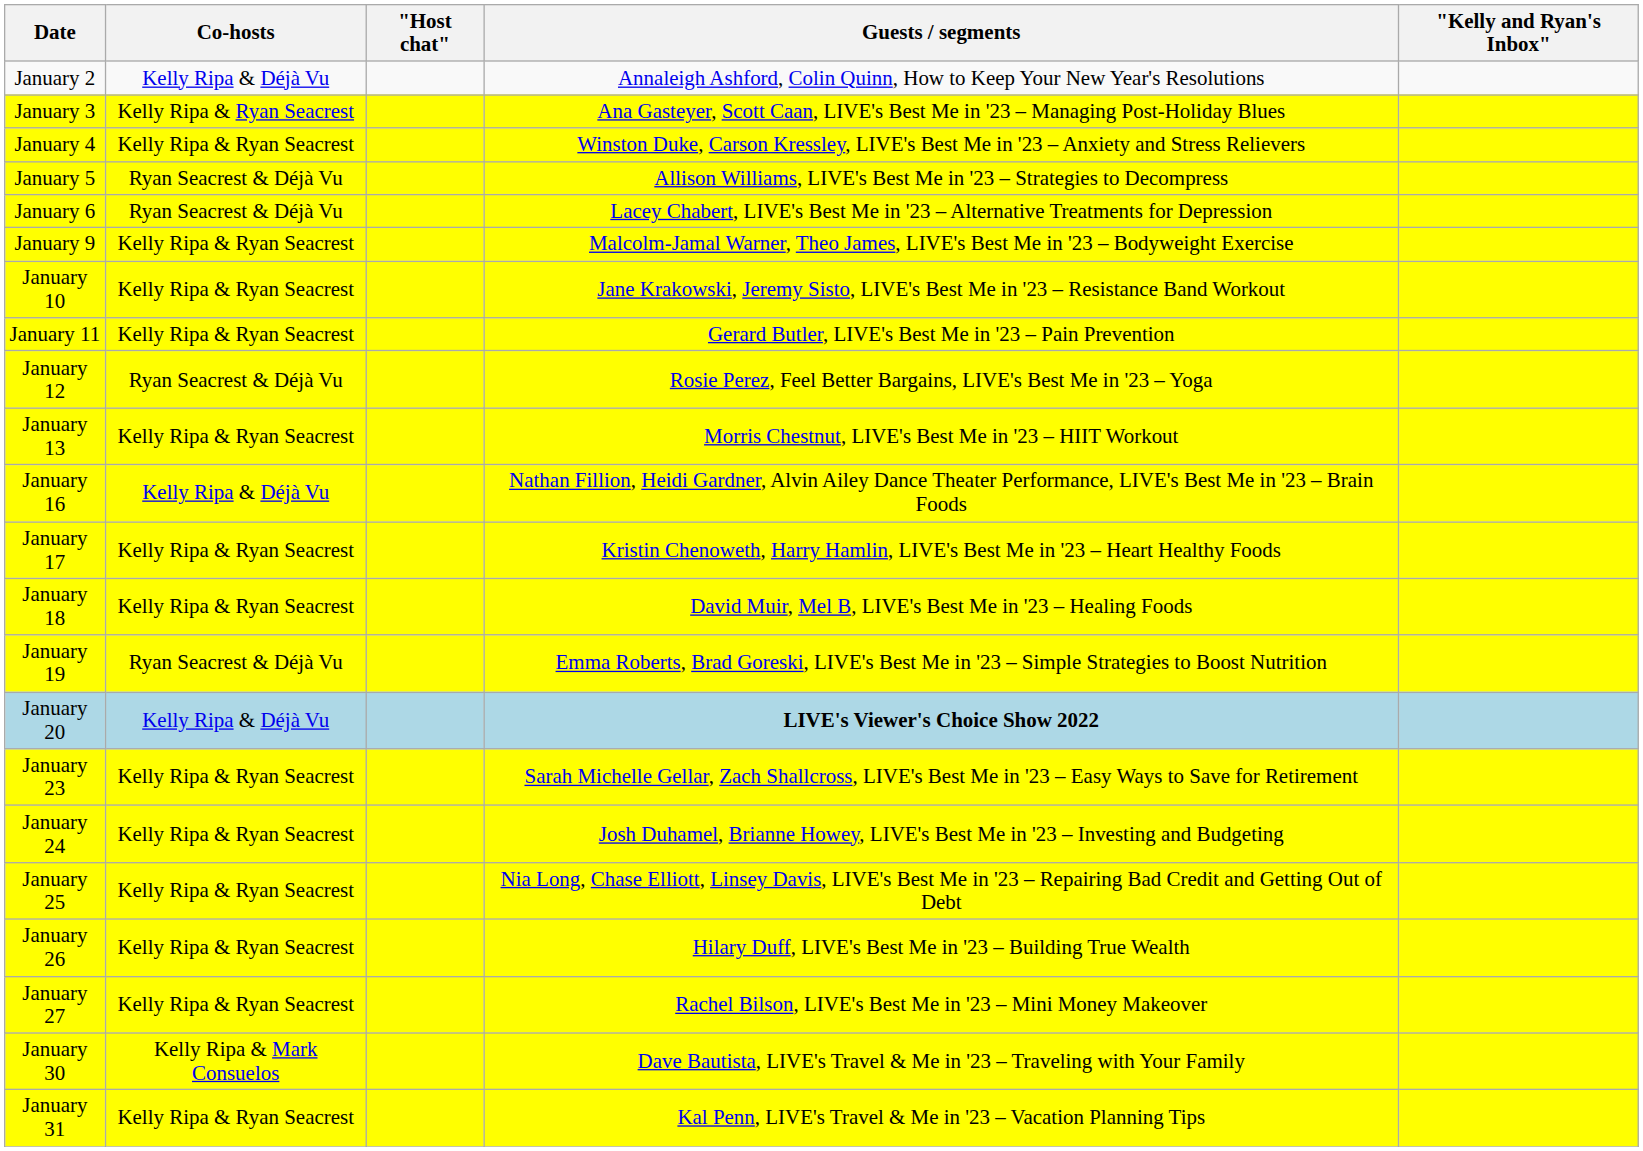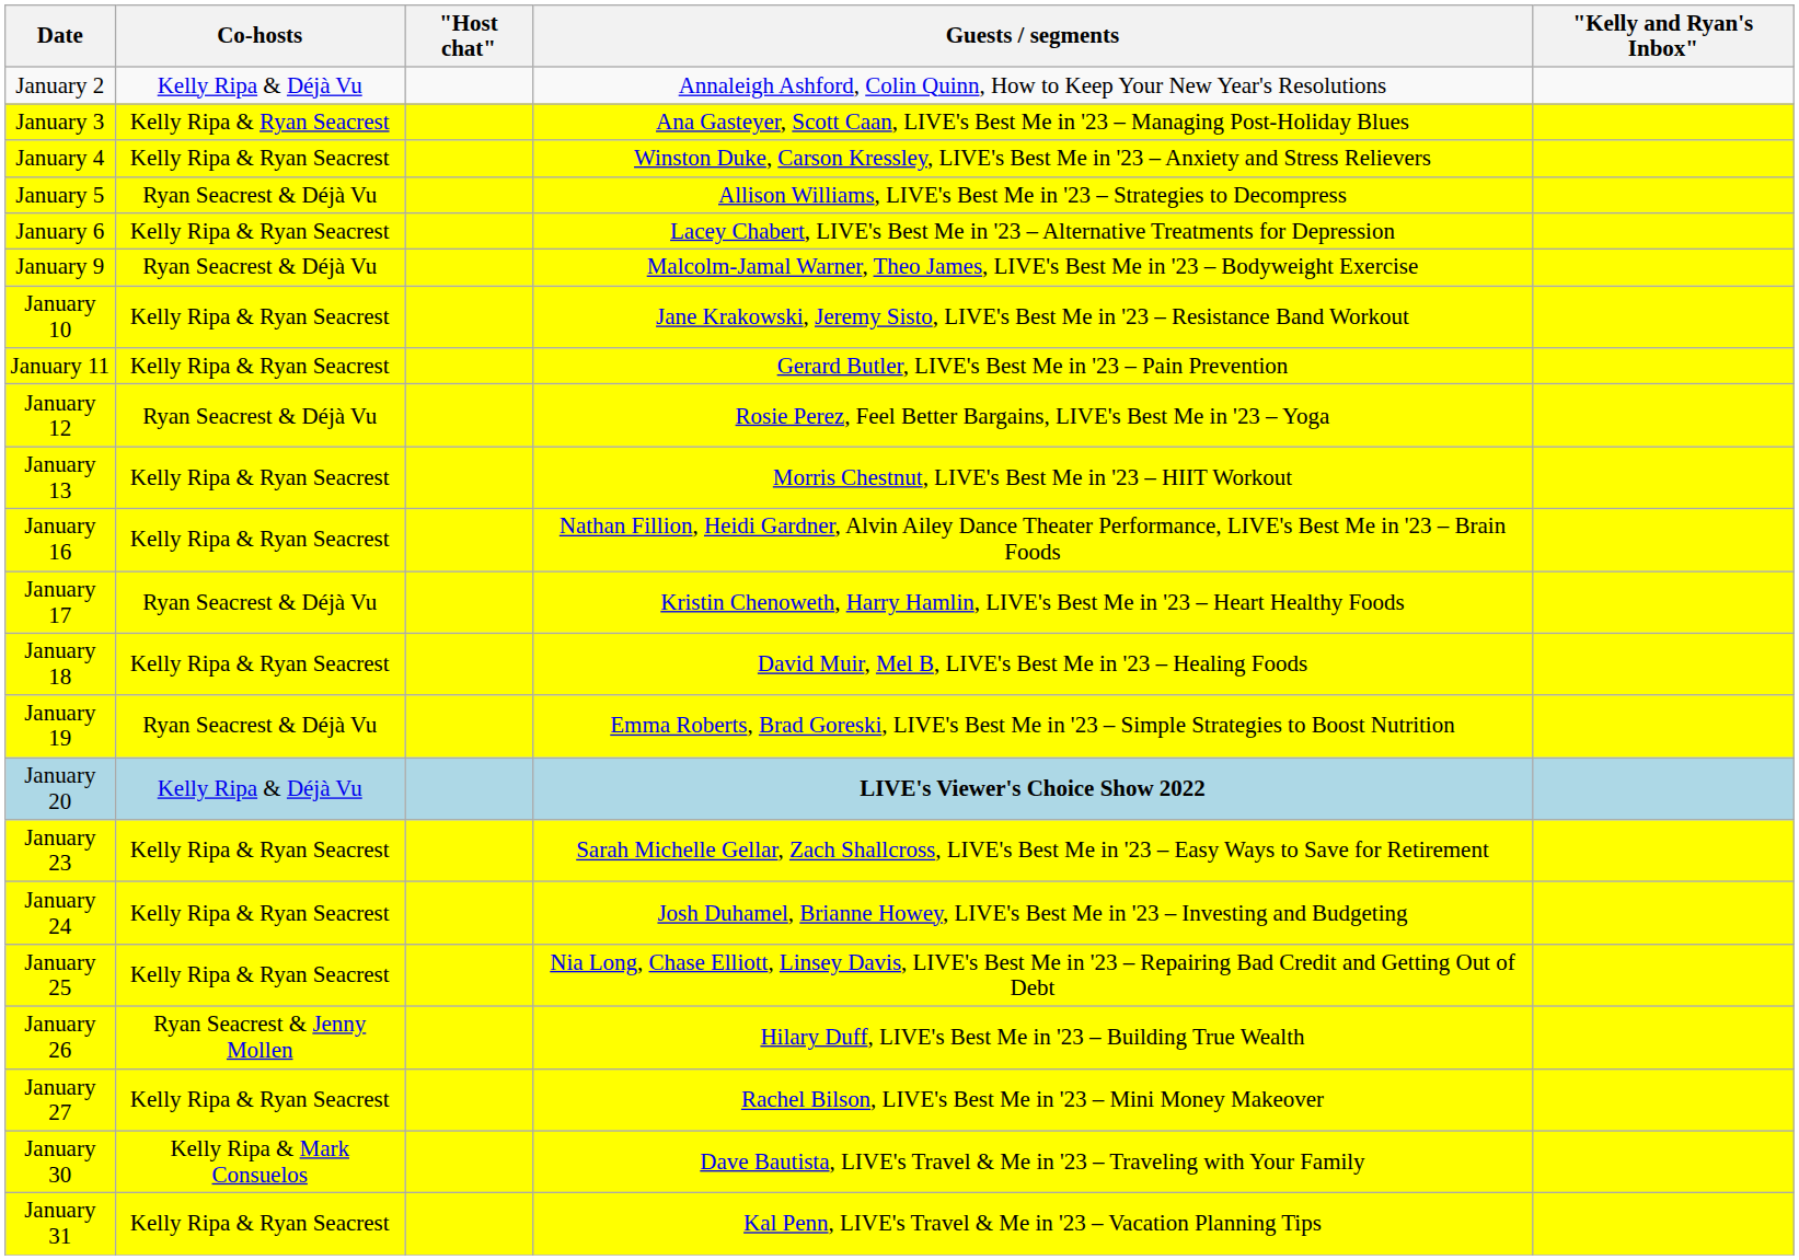January 6 | Co-hosts: Ryan Seacrest & Déjà Vu -> Kelly Ripa & Ryan Seacrest
January 9 | Co-hosts: Kelly Ripa & Ryan Seacrest -> Ryan Seacrest & Déjà Vu
January 16 | Co-hosts: Kelly Ripa & Déjà Vu -> Kelly Ripa & Ryan Seacrest
January 17 | Co-hosts: Kelly Ripa & Ryan Seacrest -> Ryan Seacrest & Déjà Vu
January 26 | Co-hosts: Kelly Ripa & Ryan Seacrest -> Ryan Seacrest & Jenny Mollen
